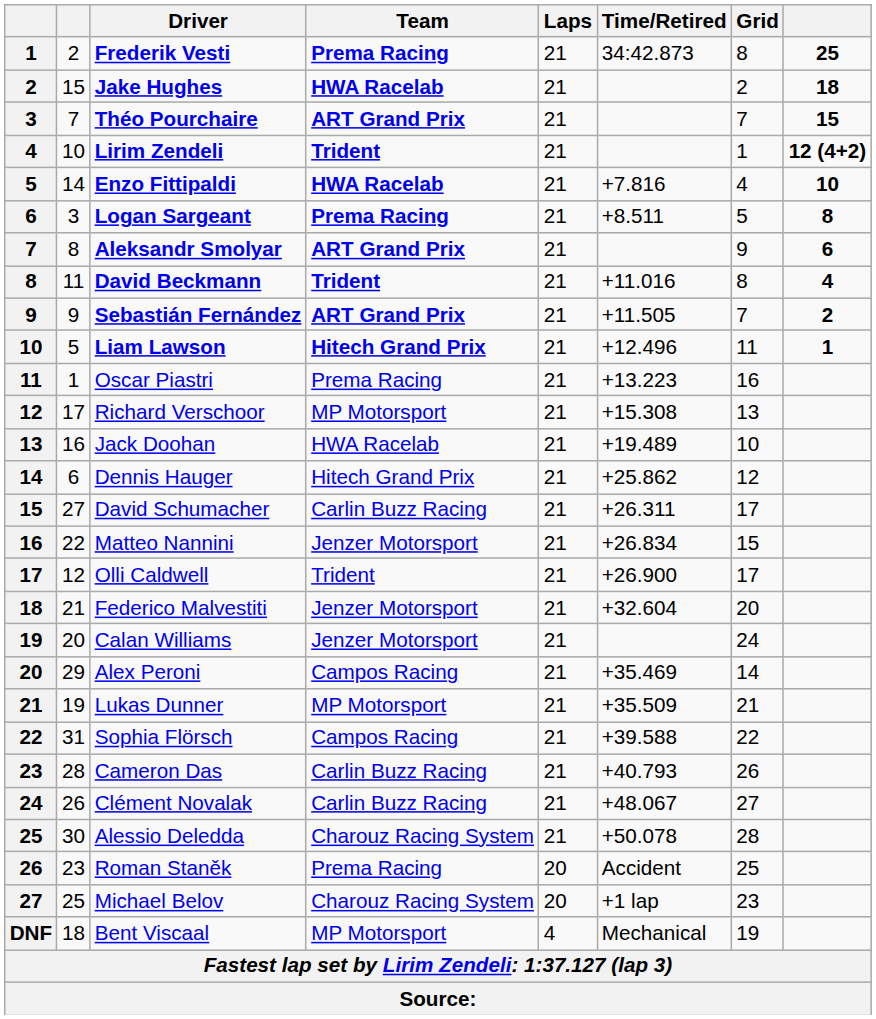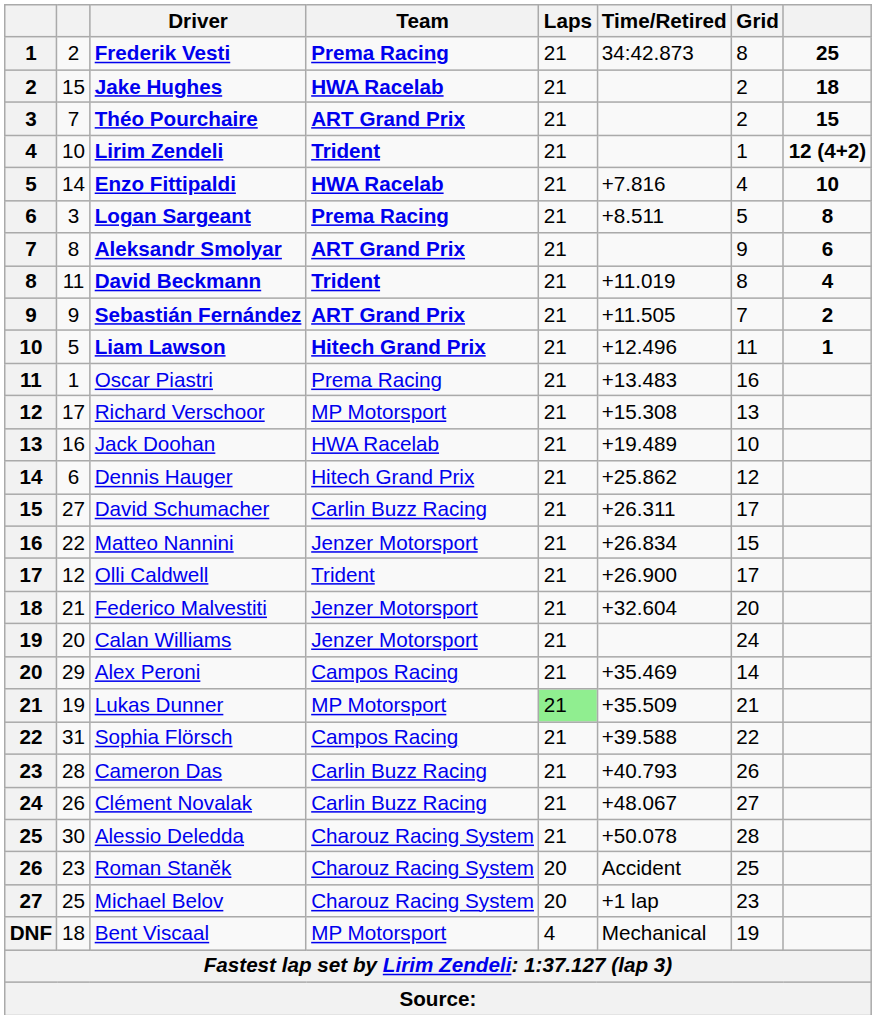Théo Pourchaire | Grid: 7 -> 2
David Beckmann | Time/Retired: +11.016 -> +11.019
Oscar Piastri | Time/Retired: +13.223 -> +13.483
Lukas Dunner | Laps: no background -> lightgreen background
Roman Staněk | Team: Prema Racing -> Charouz Racing System
